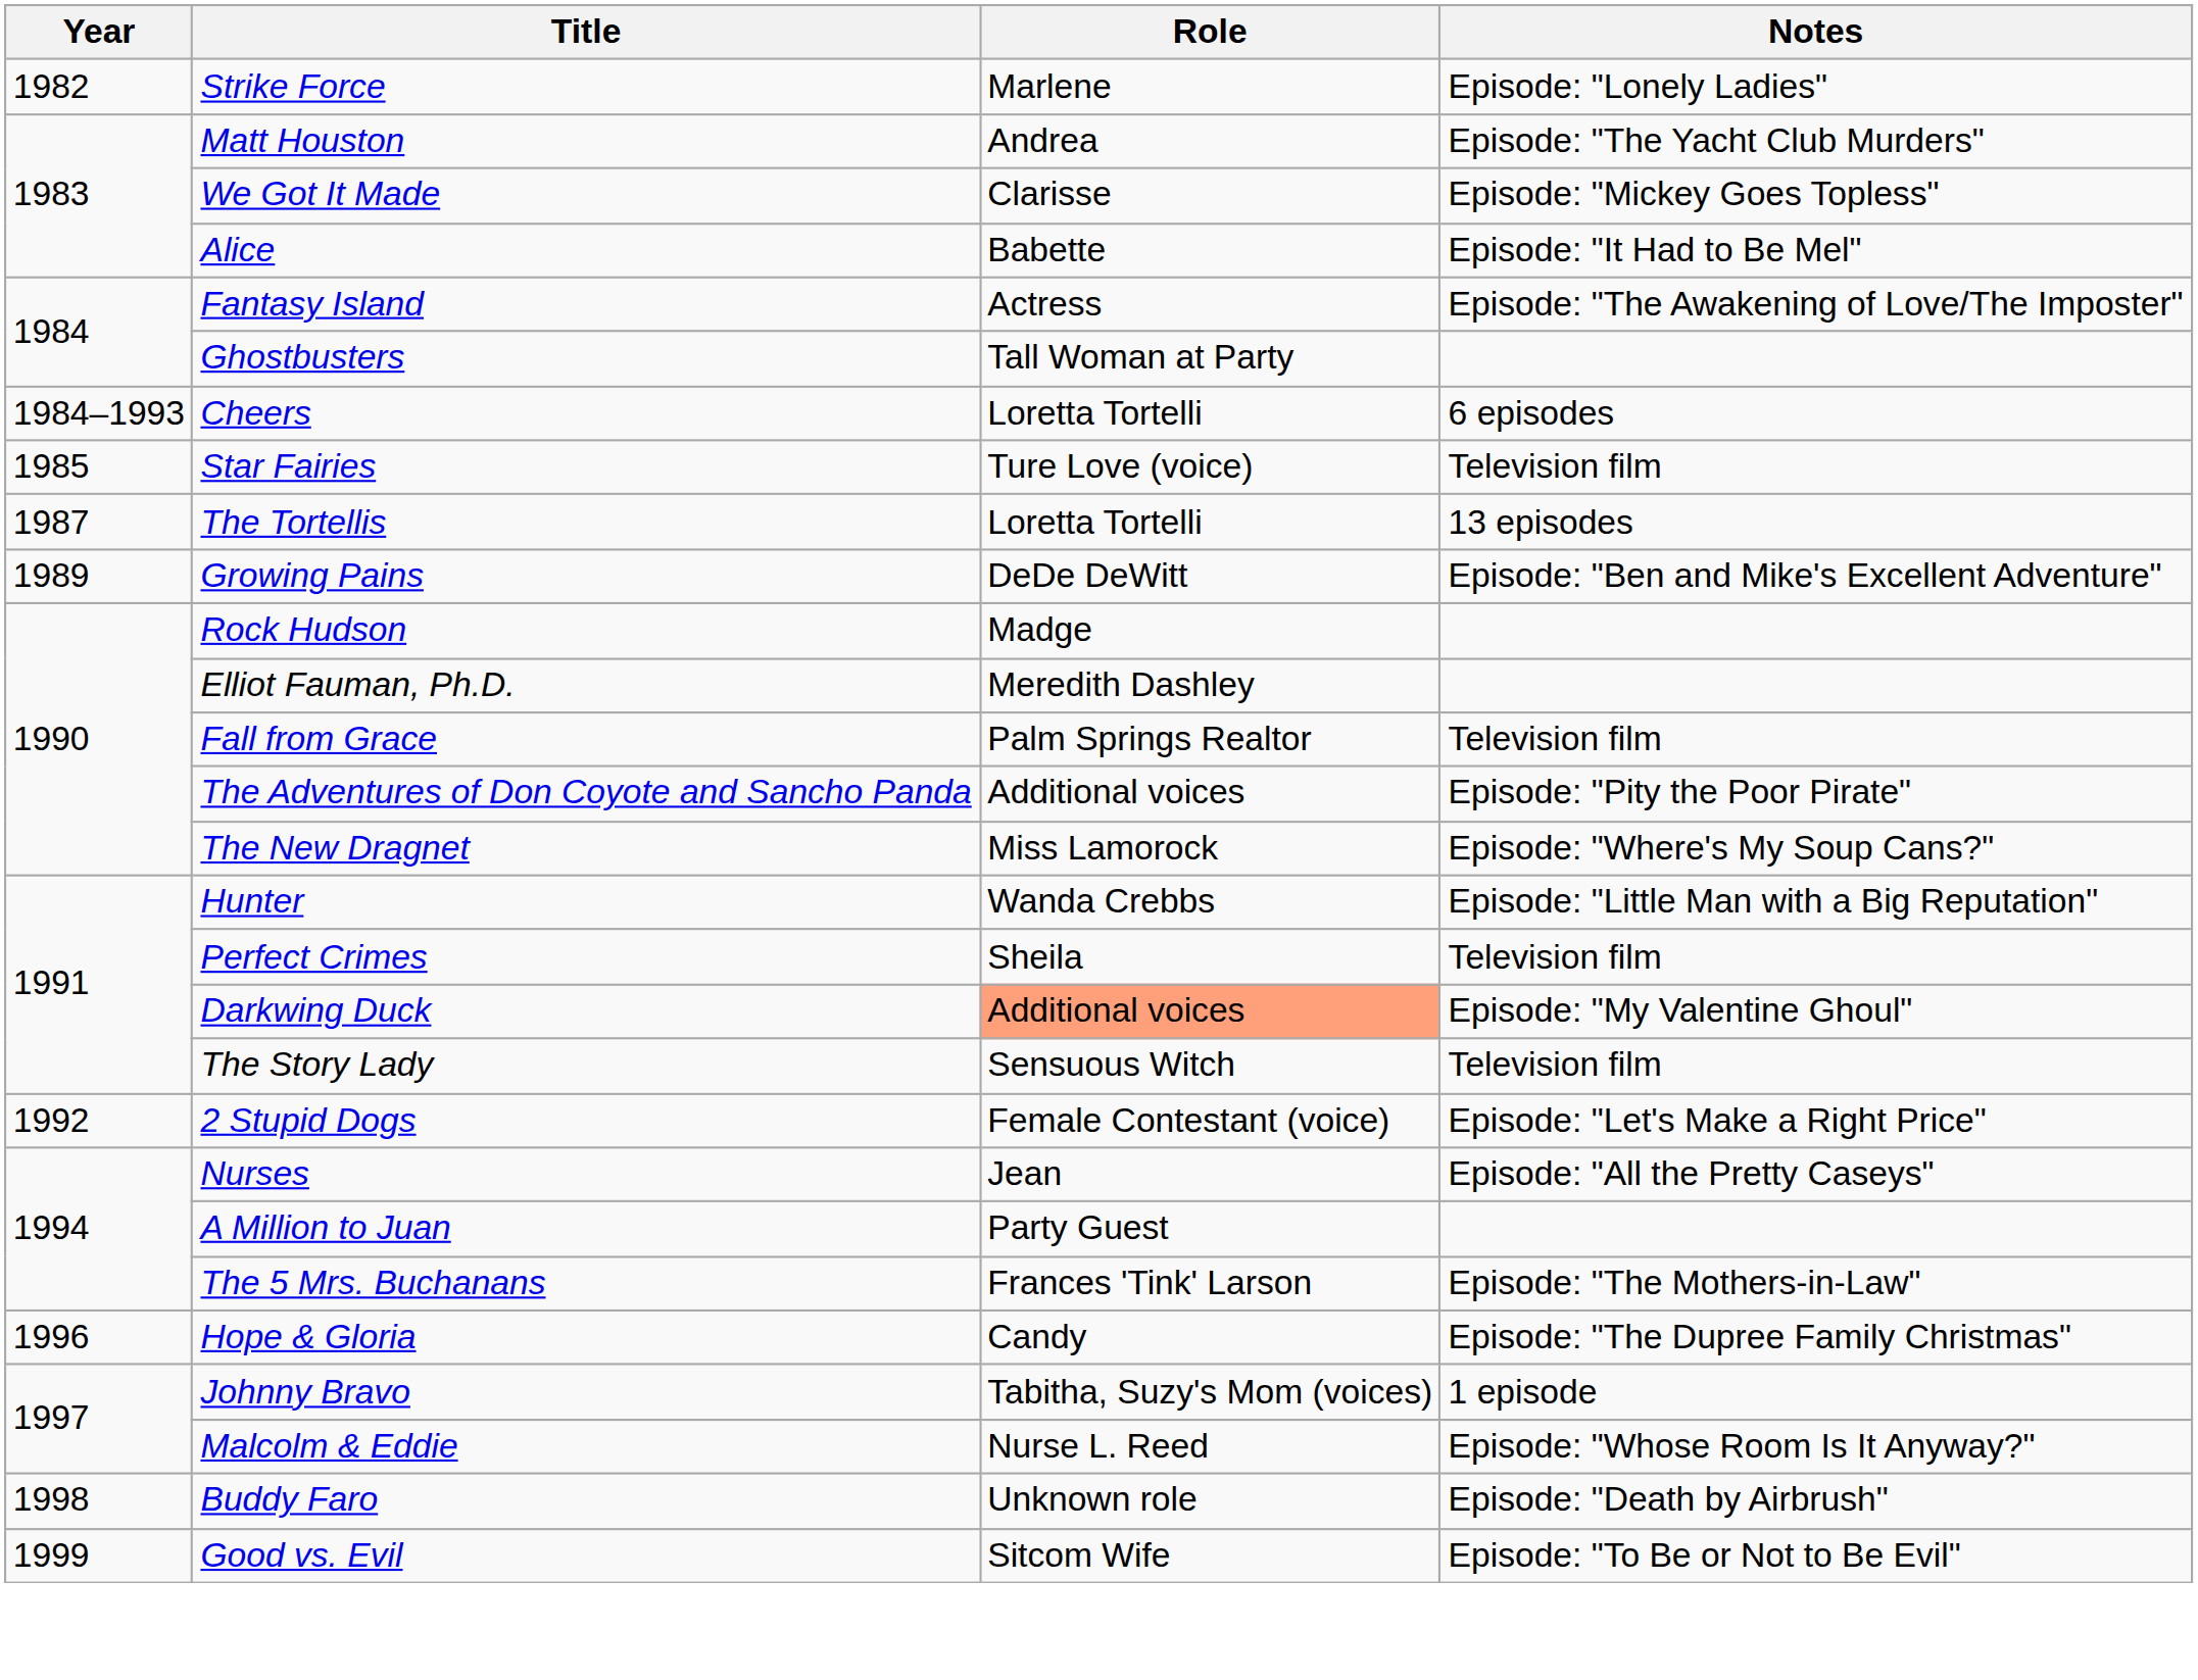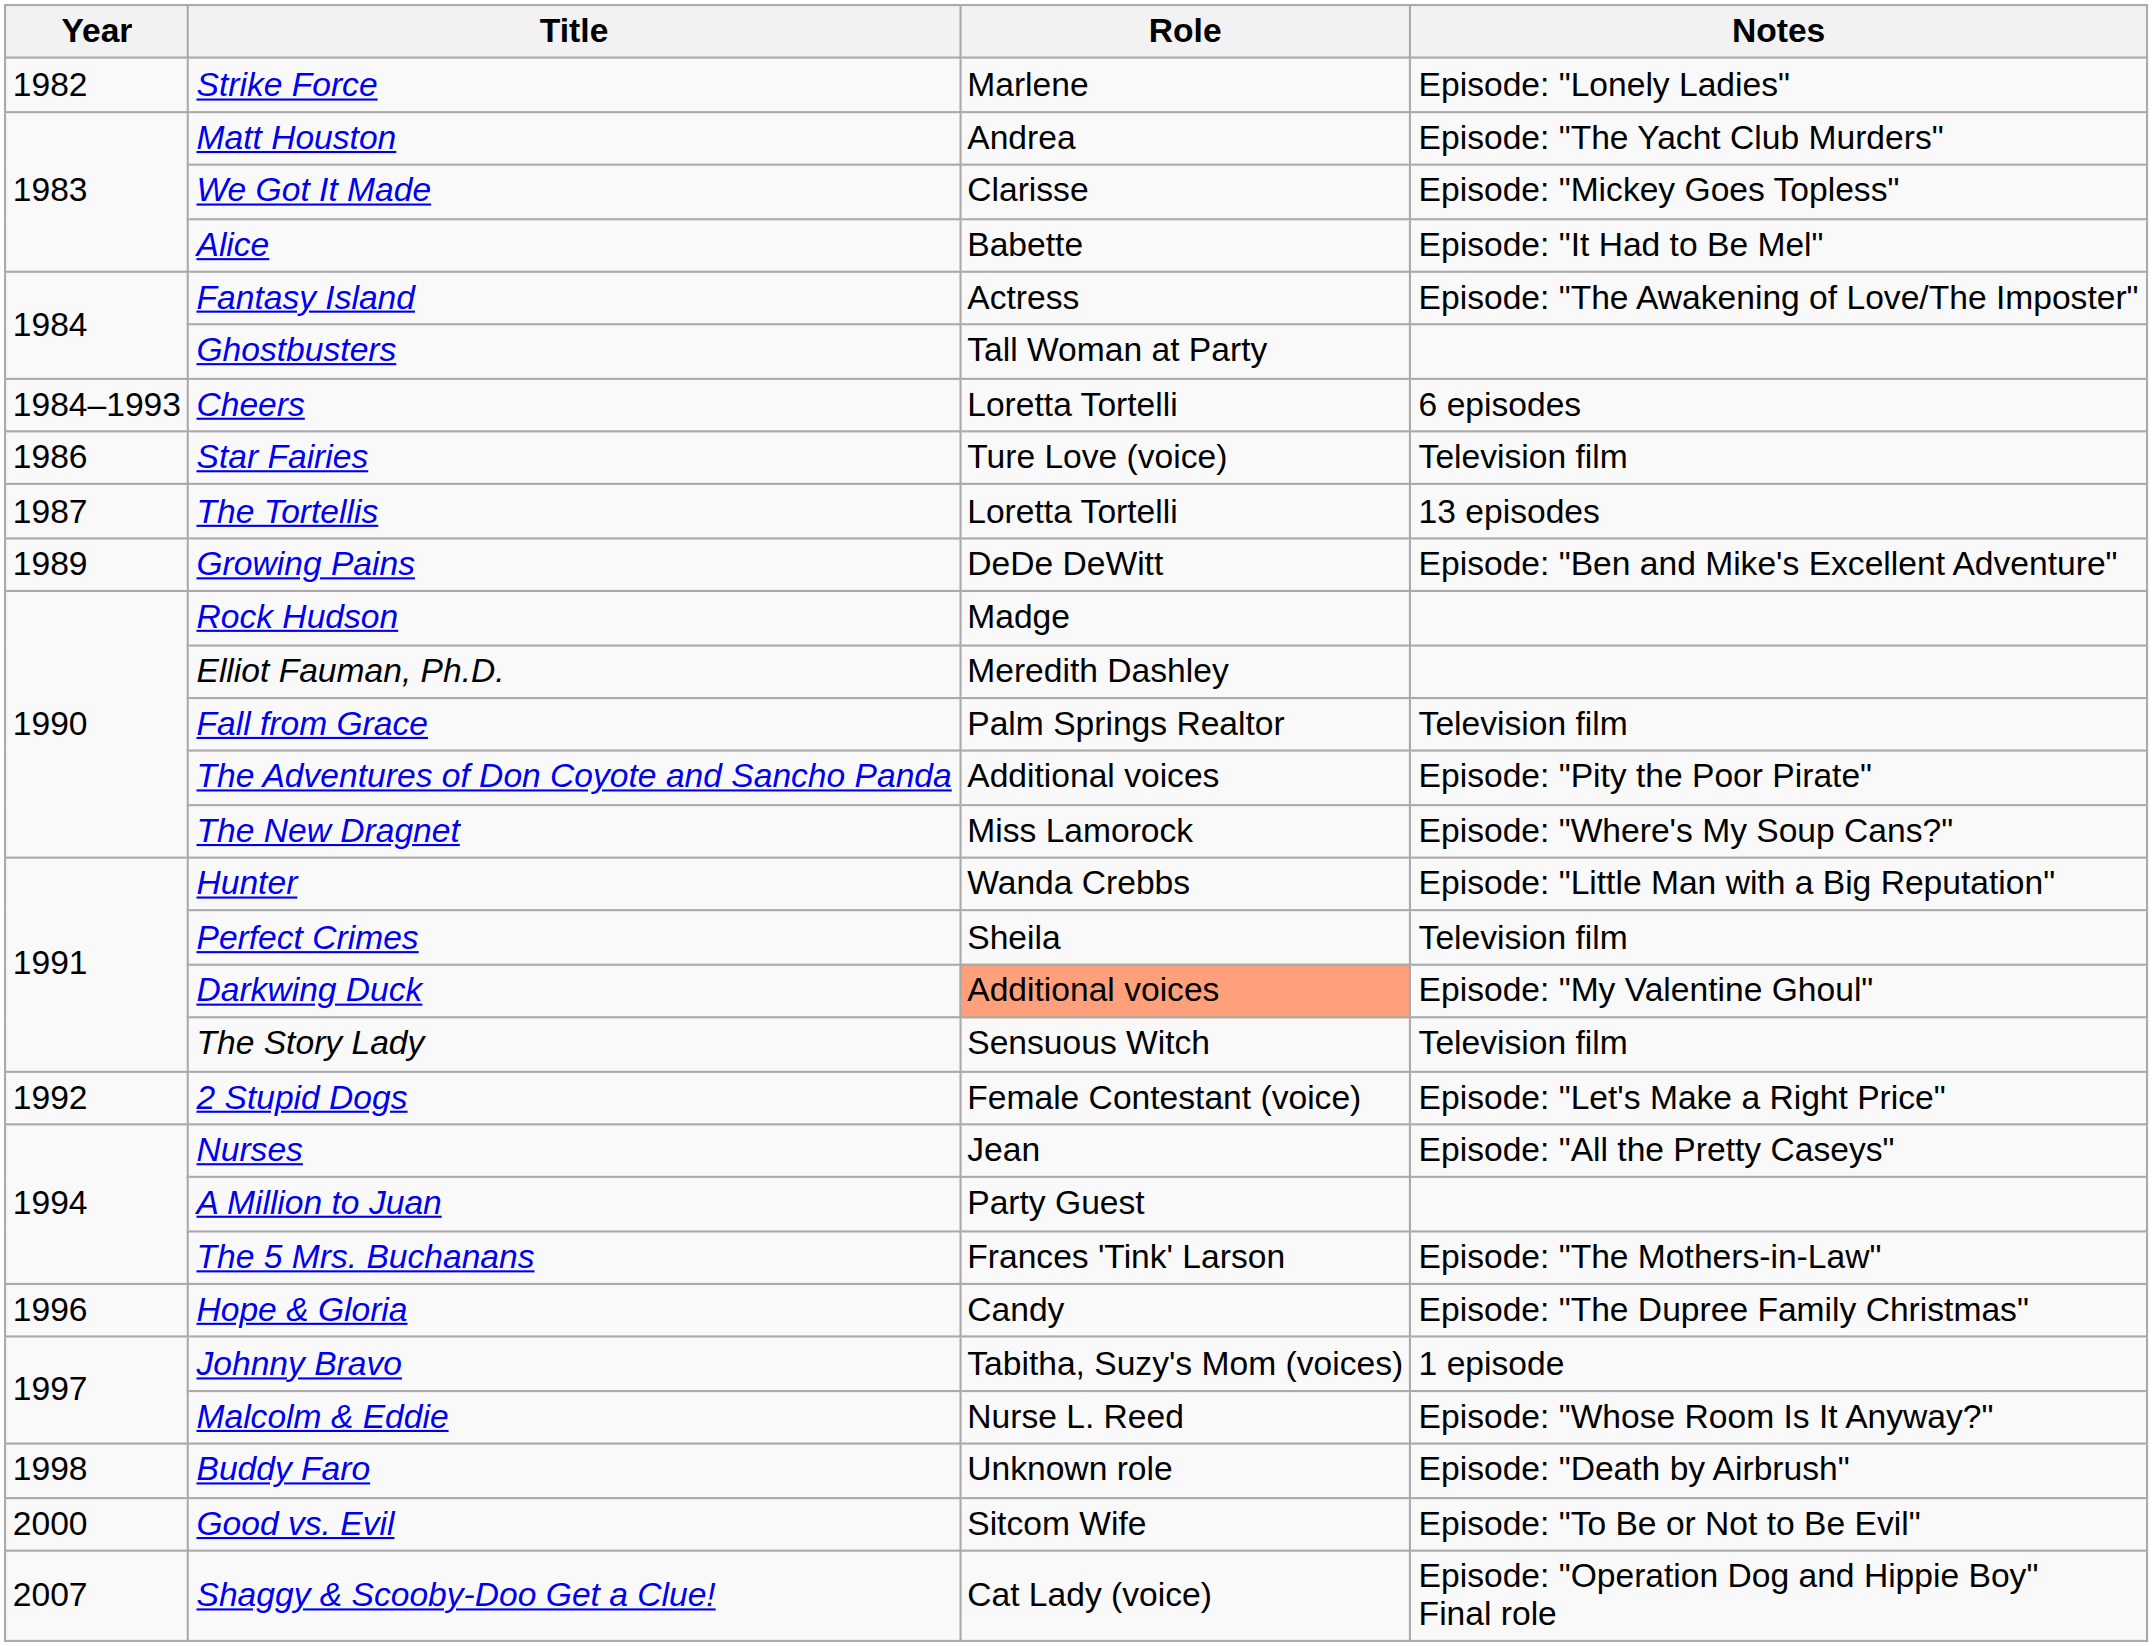Star Fairies | Year: 1985 -> 1986
Good vs. Evil | Year: 1999 -> 2000
+ row: 2007 | Shaggy & Scooby-Doo Get a Clue! | Cat Lady (voice) | Episode: "Operation Dog and Hippie Boy" Final role
